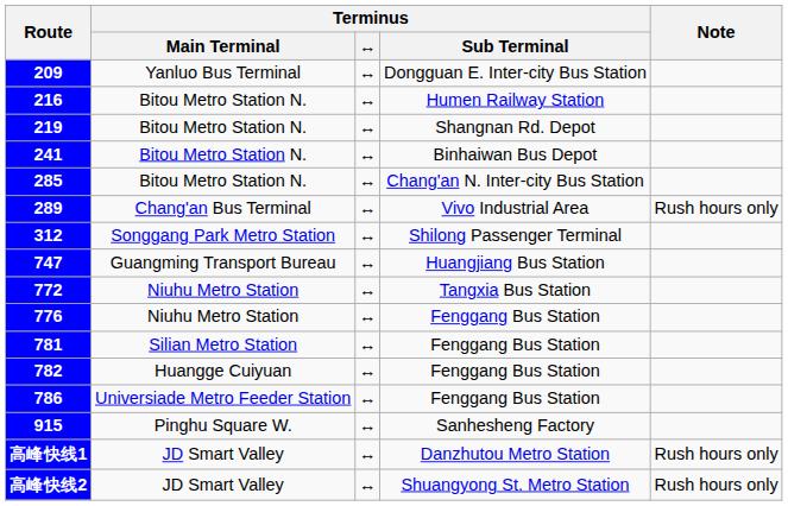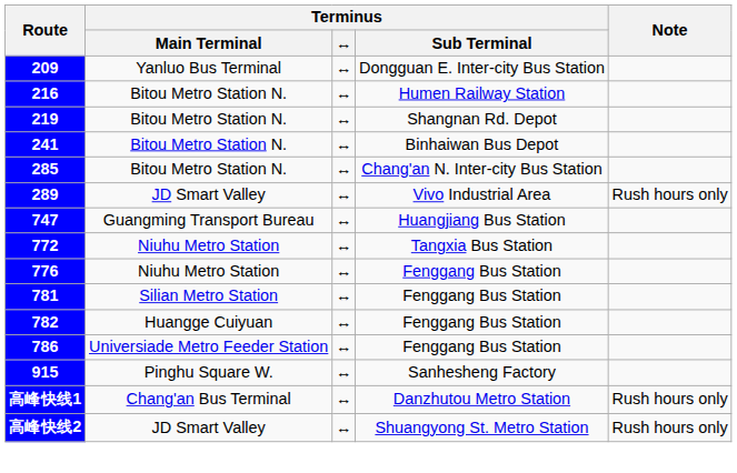289 | Terminus / Main Terminal: Chang'an Bus Terminal -> JD Smart Valley
- row: 312 | Songgang Park Metro Station | ↔ | Shilong Passenger Terminal
高峰快线1 | Terminus / Main Terminal: JD Smart Valley -> Chang'an Bus Terminal
